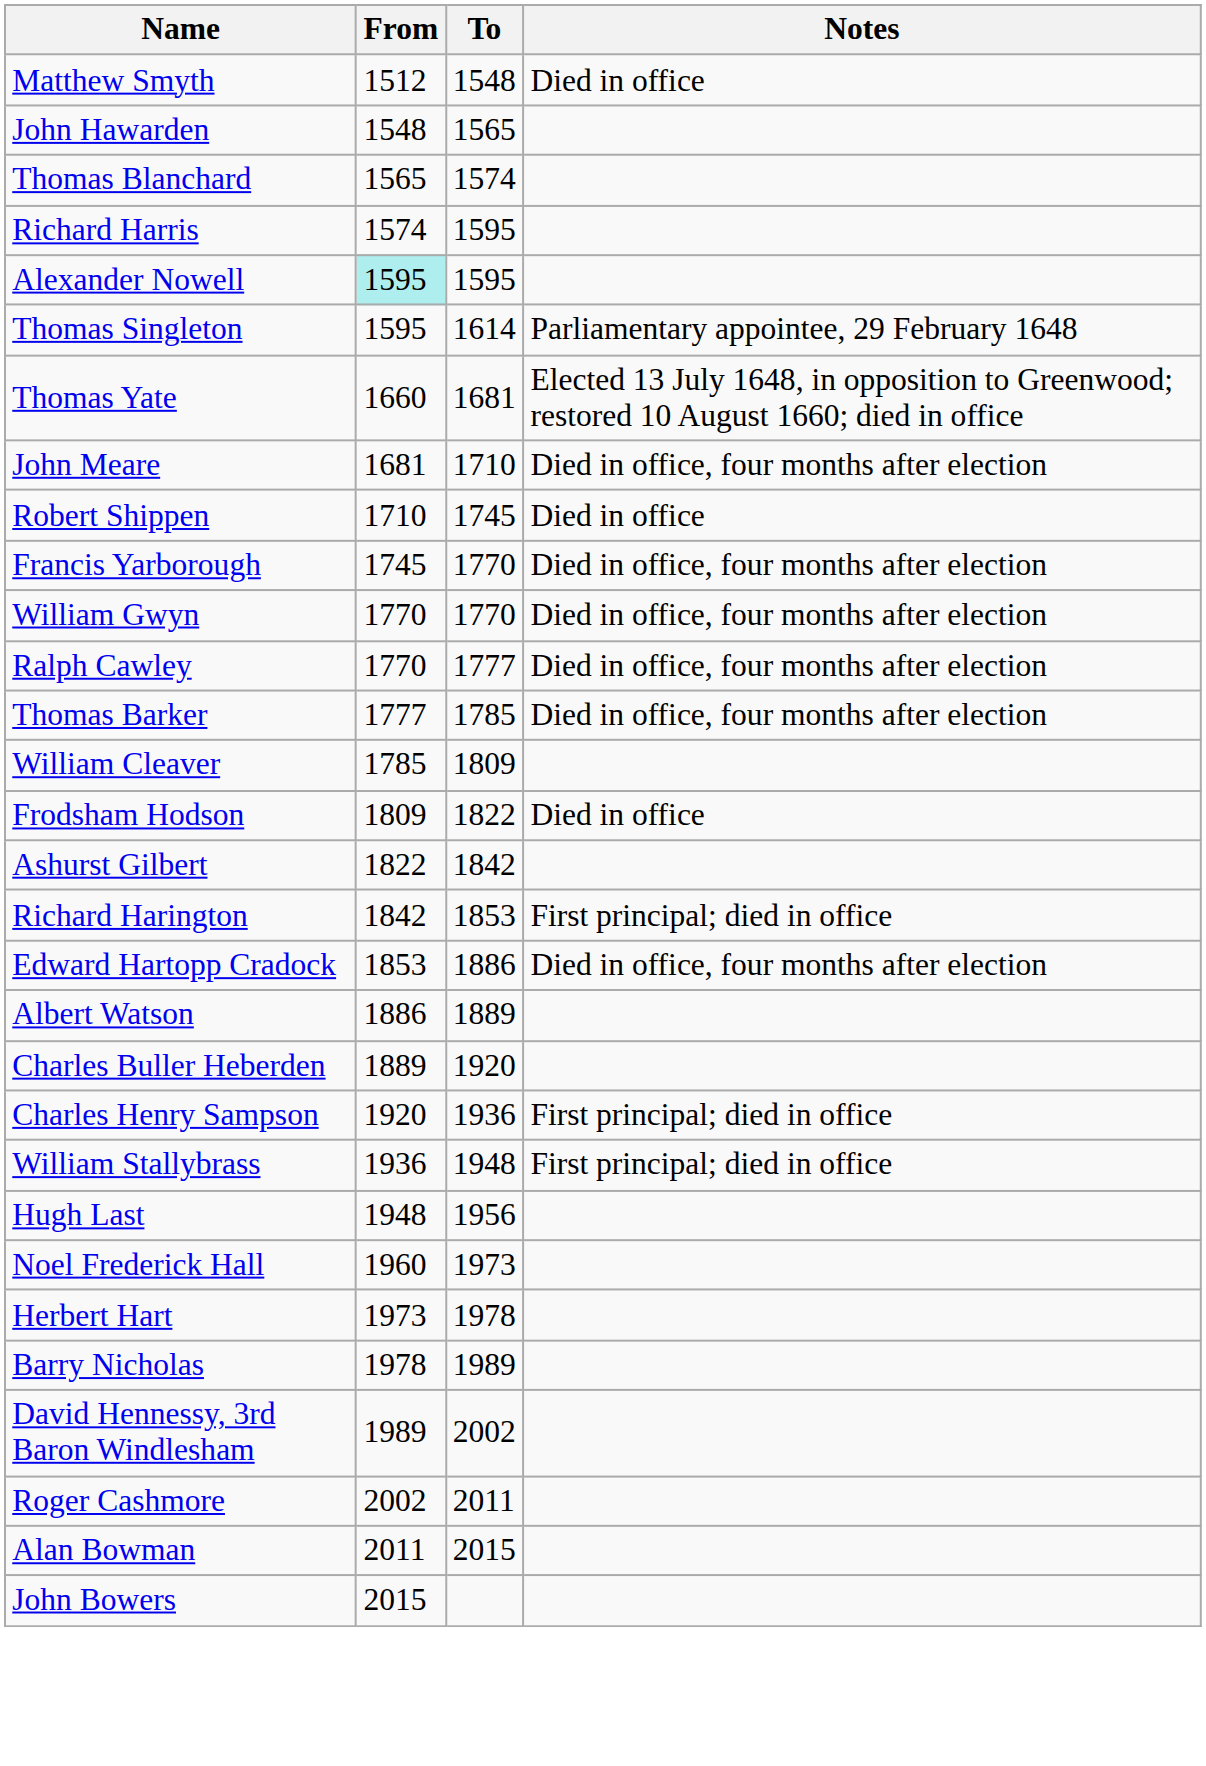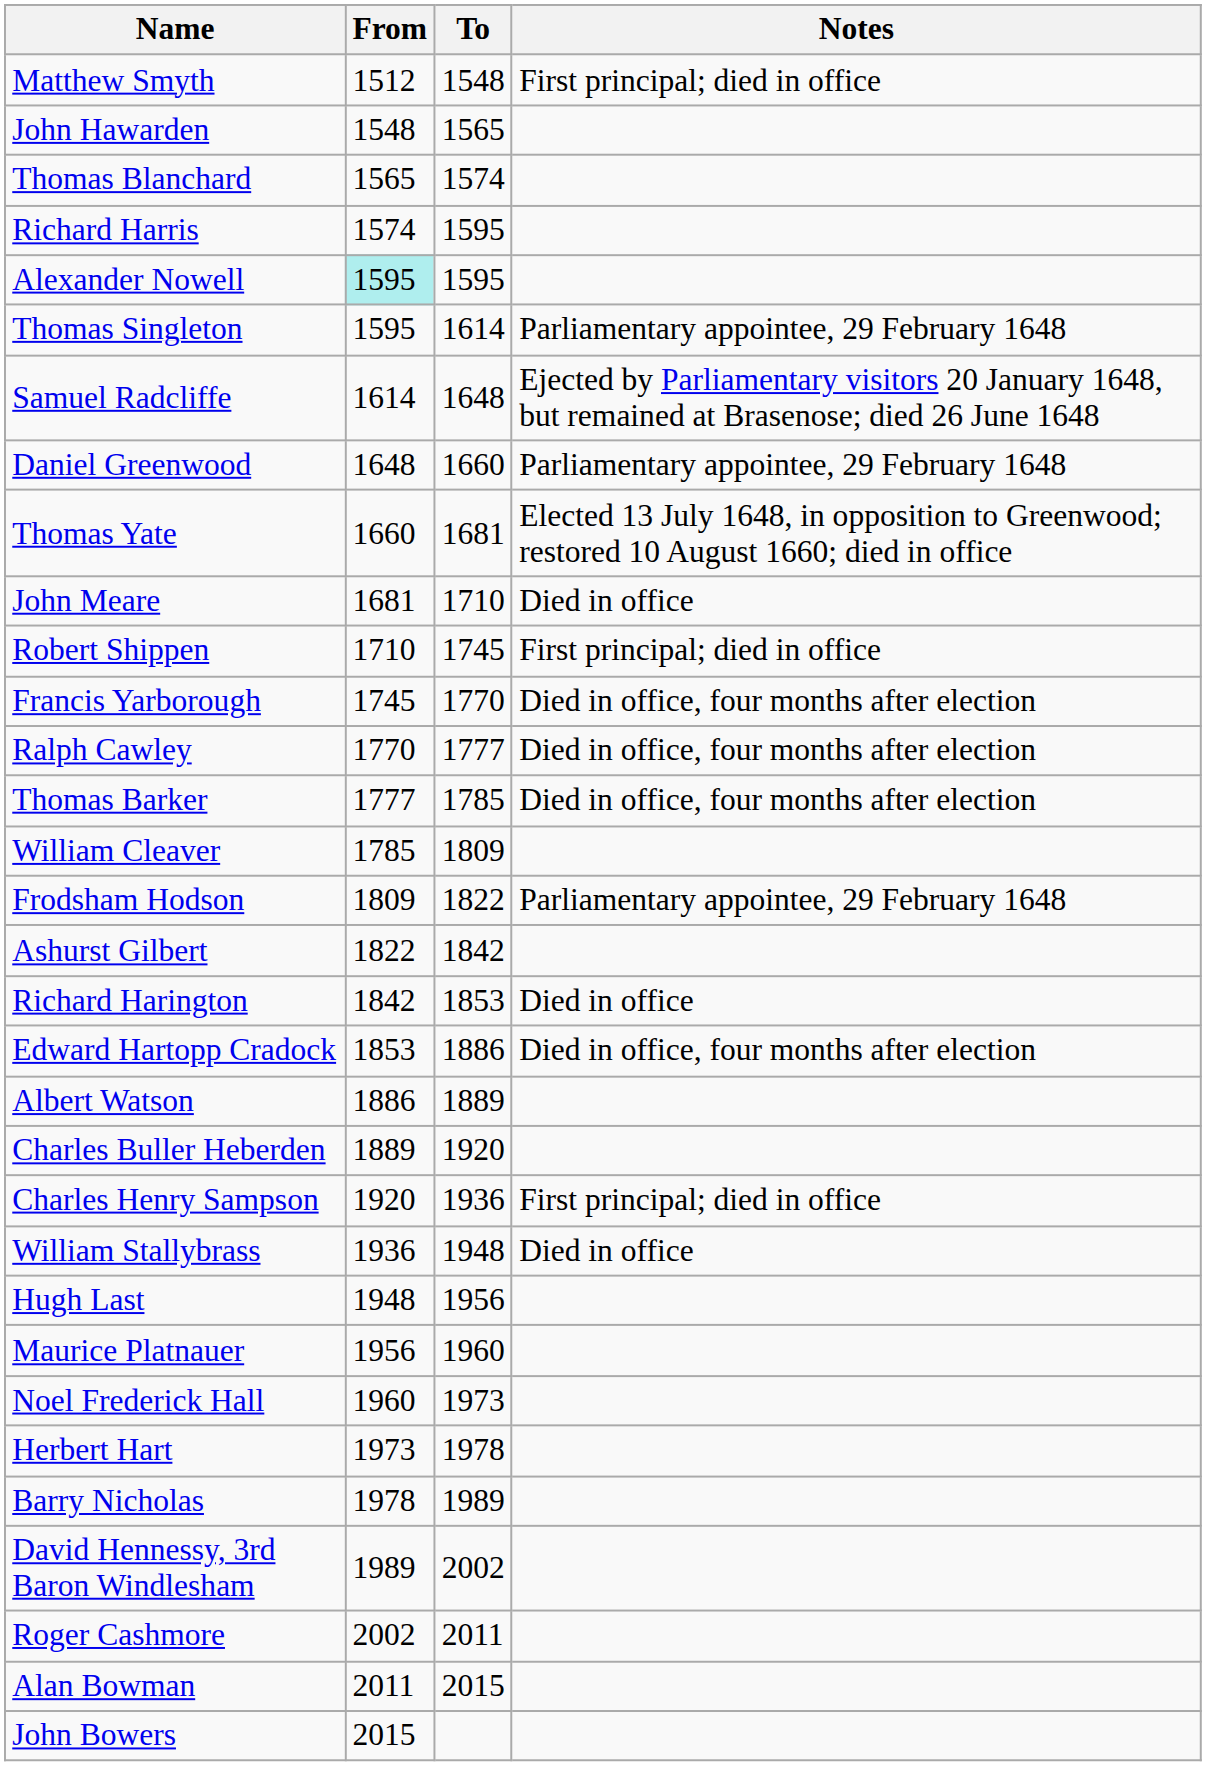Matthew Smyth | Notes: Died in office -> First principal; died in office
+ row: Samuel Radcliffe | 1614 | 1648 | Ejected by Parliamentary visitors 20 January 1648, but remained at Brasenose; died 26 June 1648
+ row: Daniel Greenwood | 1648 | 1660 | Parliamentary appointee, 29 February 1648
John Meare | Notes: Died in office, four months after election -> Died in office
Robert Shippen | Notes: Died in office -> First principal; died in office
- row: William Gwyn | 1770 | 1770 | Died in office, four months after election
Frodsham Hodson | Notes: Died in office -> Parliamentary appointee, 29 February 1648
Richard Harington | Notes: First principal; died in office -> Died in office
William Stallybrass | Notes: First principal; died in office -> Died in office
+ row: Maurice Platnauer | 1956 | 1960
